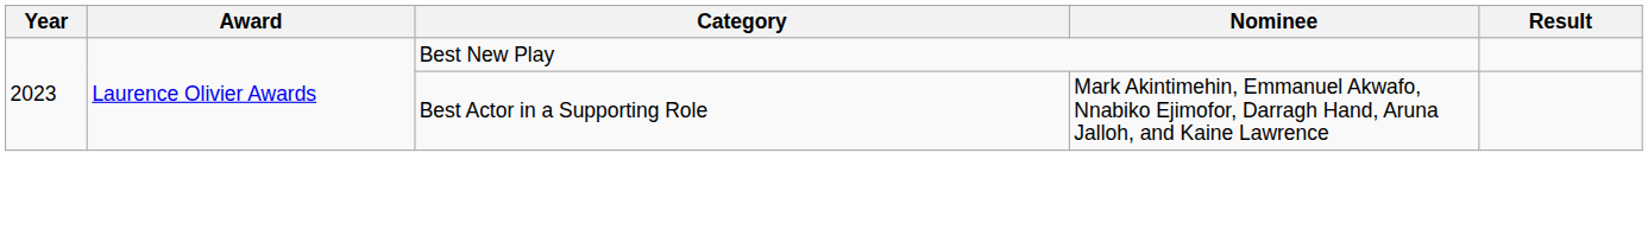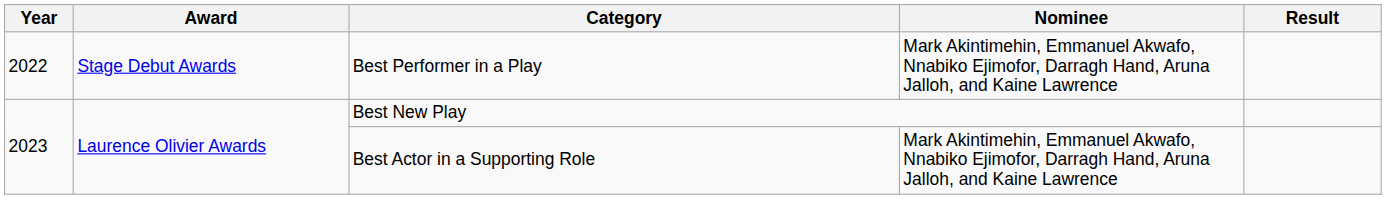+ row: 2022 | Stage Debut Awards | Best Performer in a Play | Mark Akintimehin, Emmanuel Akwafo, Nnabiko Ejimofor, Darragh Hand, Aruna Jalloh, and Kaine Lawrence
